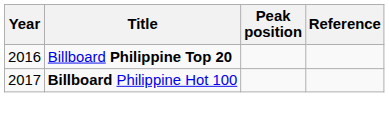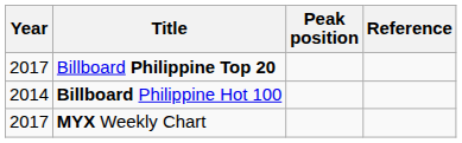Billboard Philippine Top 20 | Year: 2016 -> 2017
Billboard Philippine Hot 100 | Year: 2017 -> 2014
+ row: 2017 | MYX Weekly Chart
